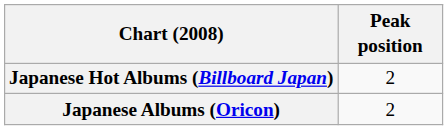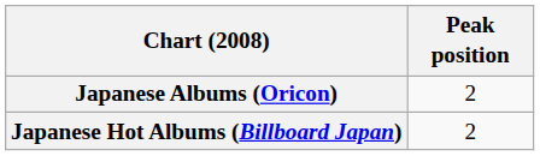rows swapped: Japanese Albums (Oricon) <-> Japanese Hot Albums (Billboard Japan)
